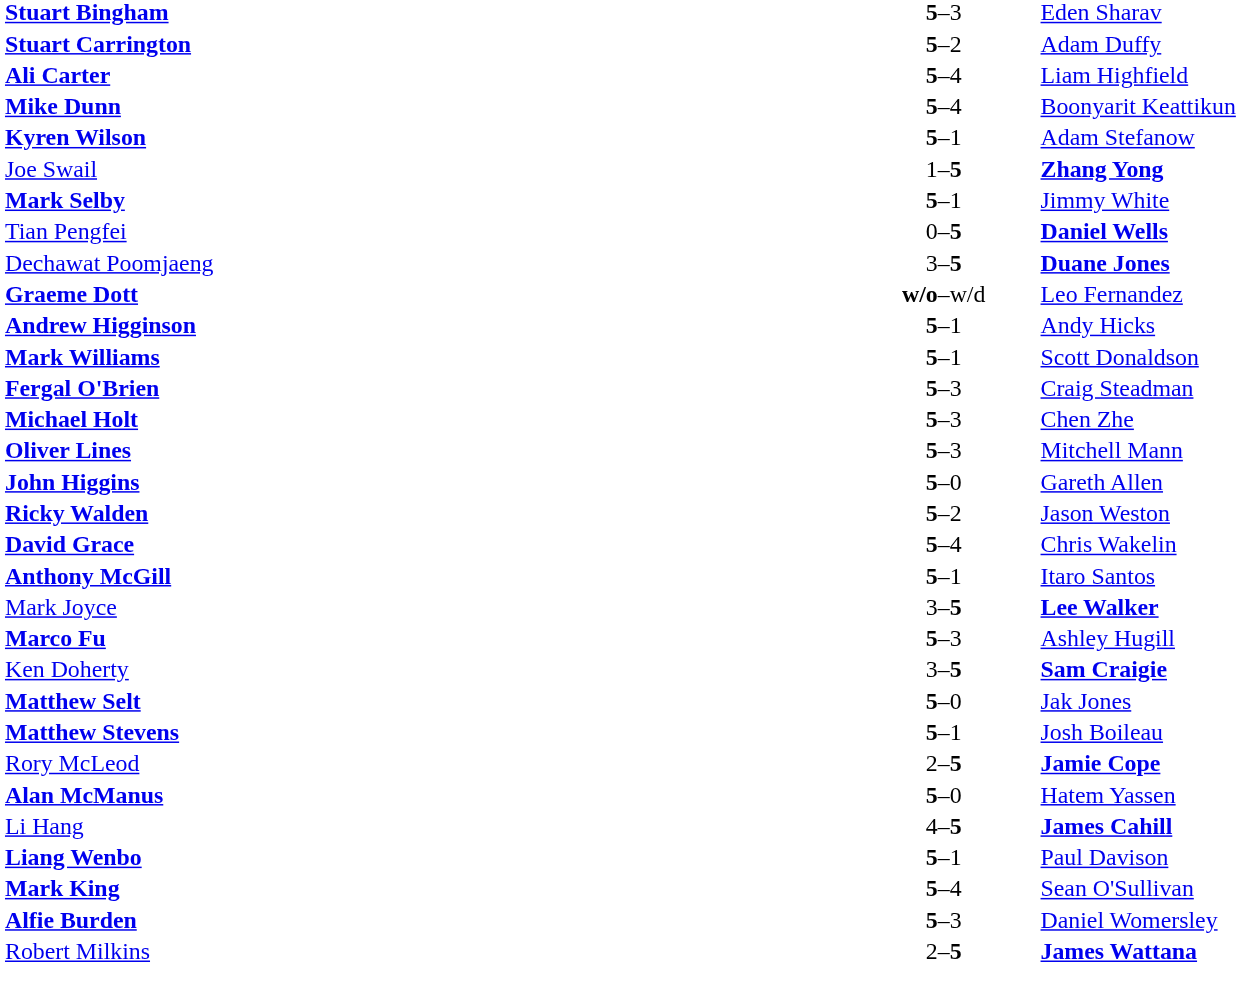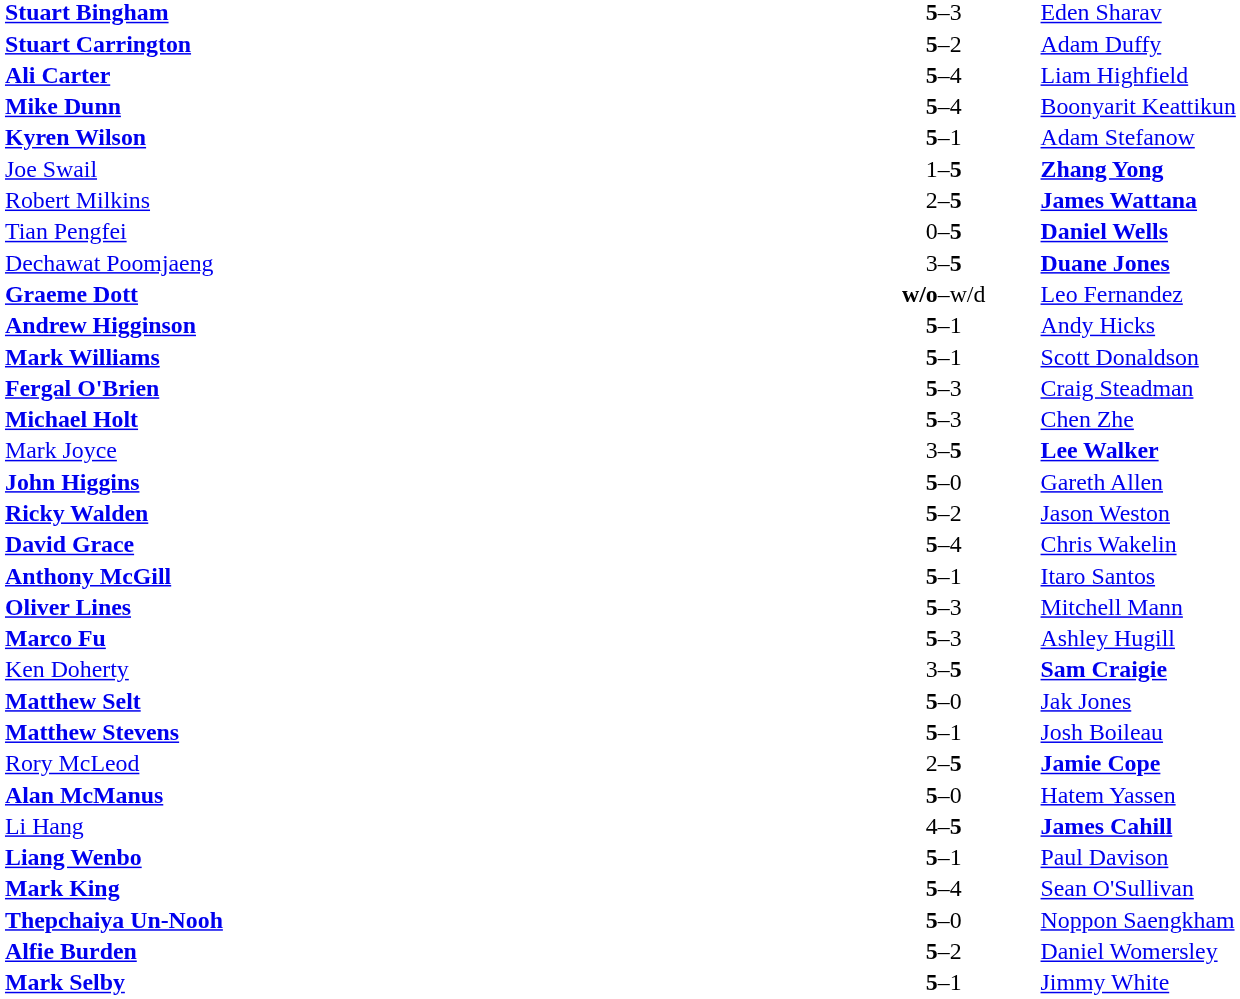rows swapped: Robert Milkins <-> Mark Selby
rows swapped: Oliver Lines <-> Mark Joyce
+ row: Thepchaiya Un-Nooh | 5–0 | Noppon Saengkham
Alfie Burden | column 2: 5–3 -> 5–2
